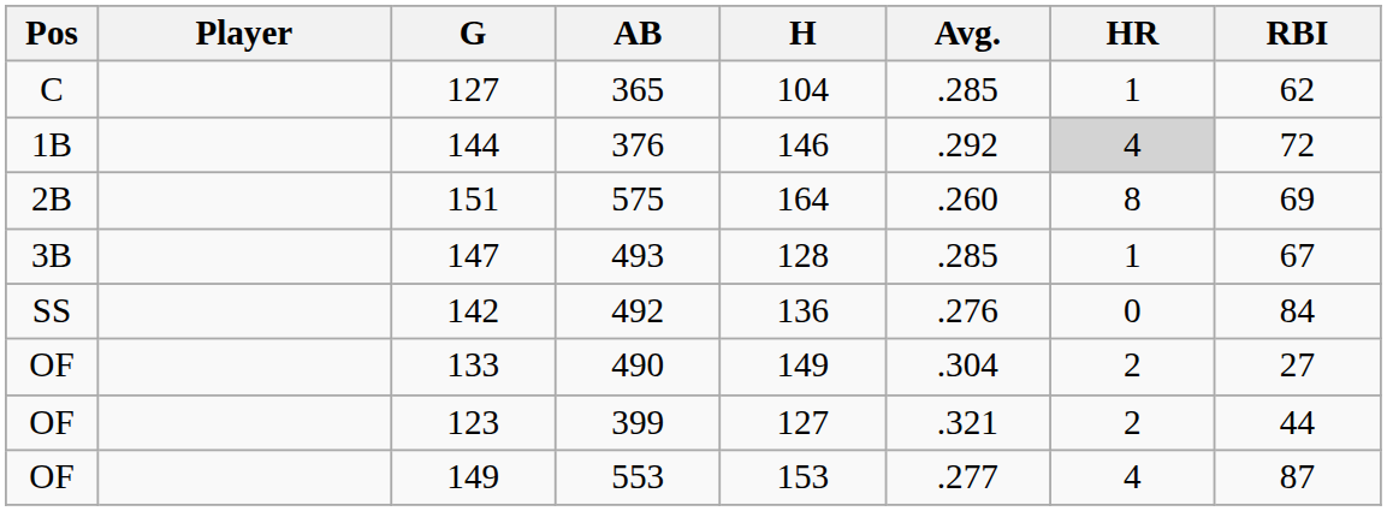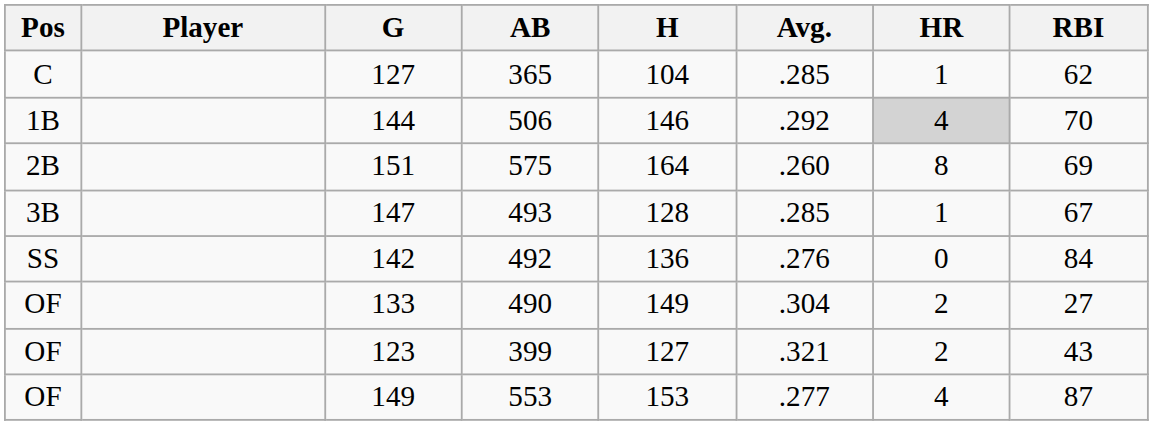144 | AB: 376 -> 506
144 | RBI: 72 -> 70
123 | RBI: 44 -> 43
